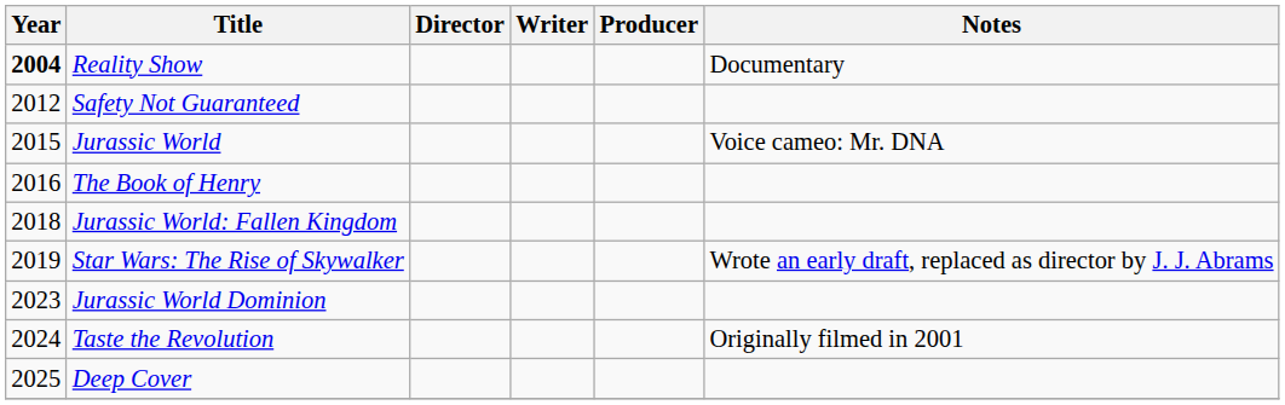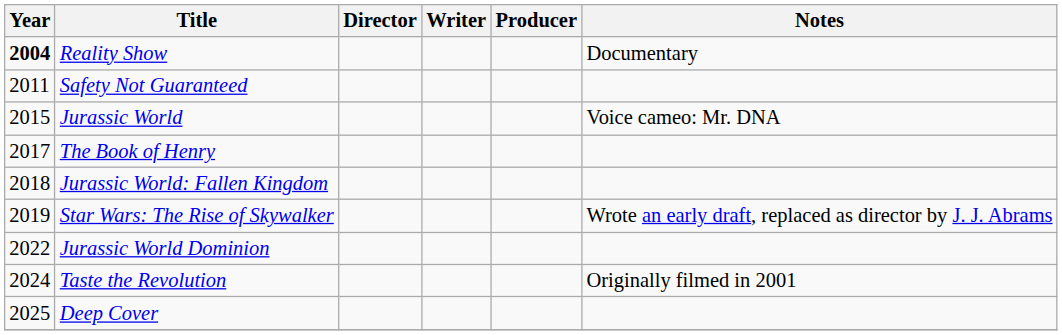Safety Not Guaranteed | Year: 2012 -> 2011
The Book of Henry | Year: 2016 -> 2017
Jurassic World Dominion | Year: 2023 -> 2022
